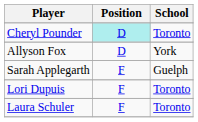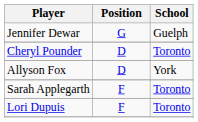+ row: Jennifer Dewar | G | Guelph
Cheryl Pounder | Position: paleturquoise background -> no background
Sarah Applegarth | School: Guelph -> Toronto
- row: Laura Schuler | F | Toronto
